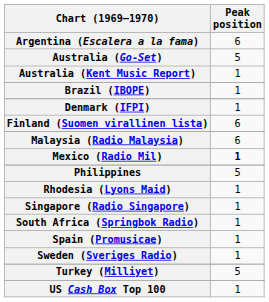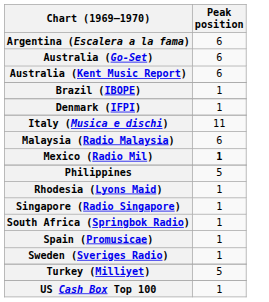Australia (Go-Set) | Peak position: 5 -> 6
Australia (Kent Music Report) | Peak position: 1 -> 6
- row: Finland (Suomen virallinen lista) | 6
+ row: Italy (Musica e dischi) | 11
